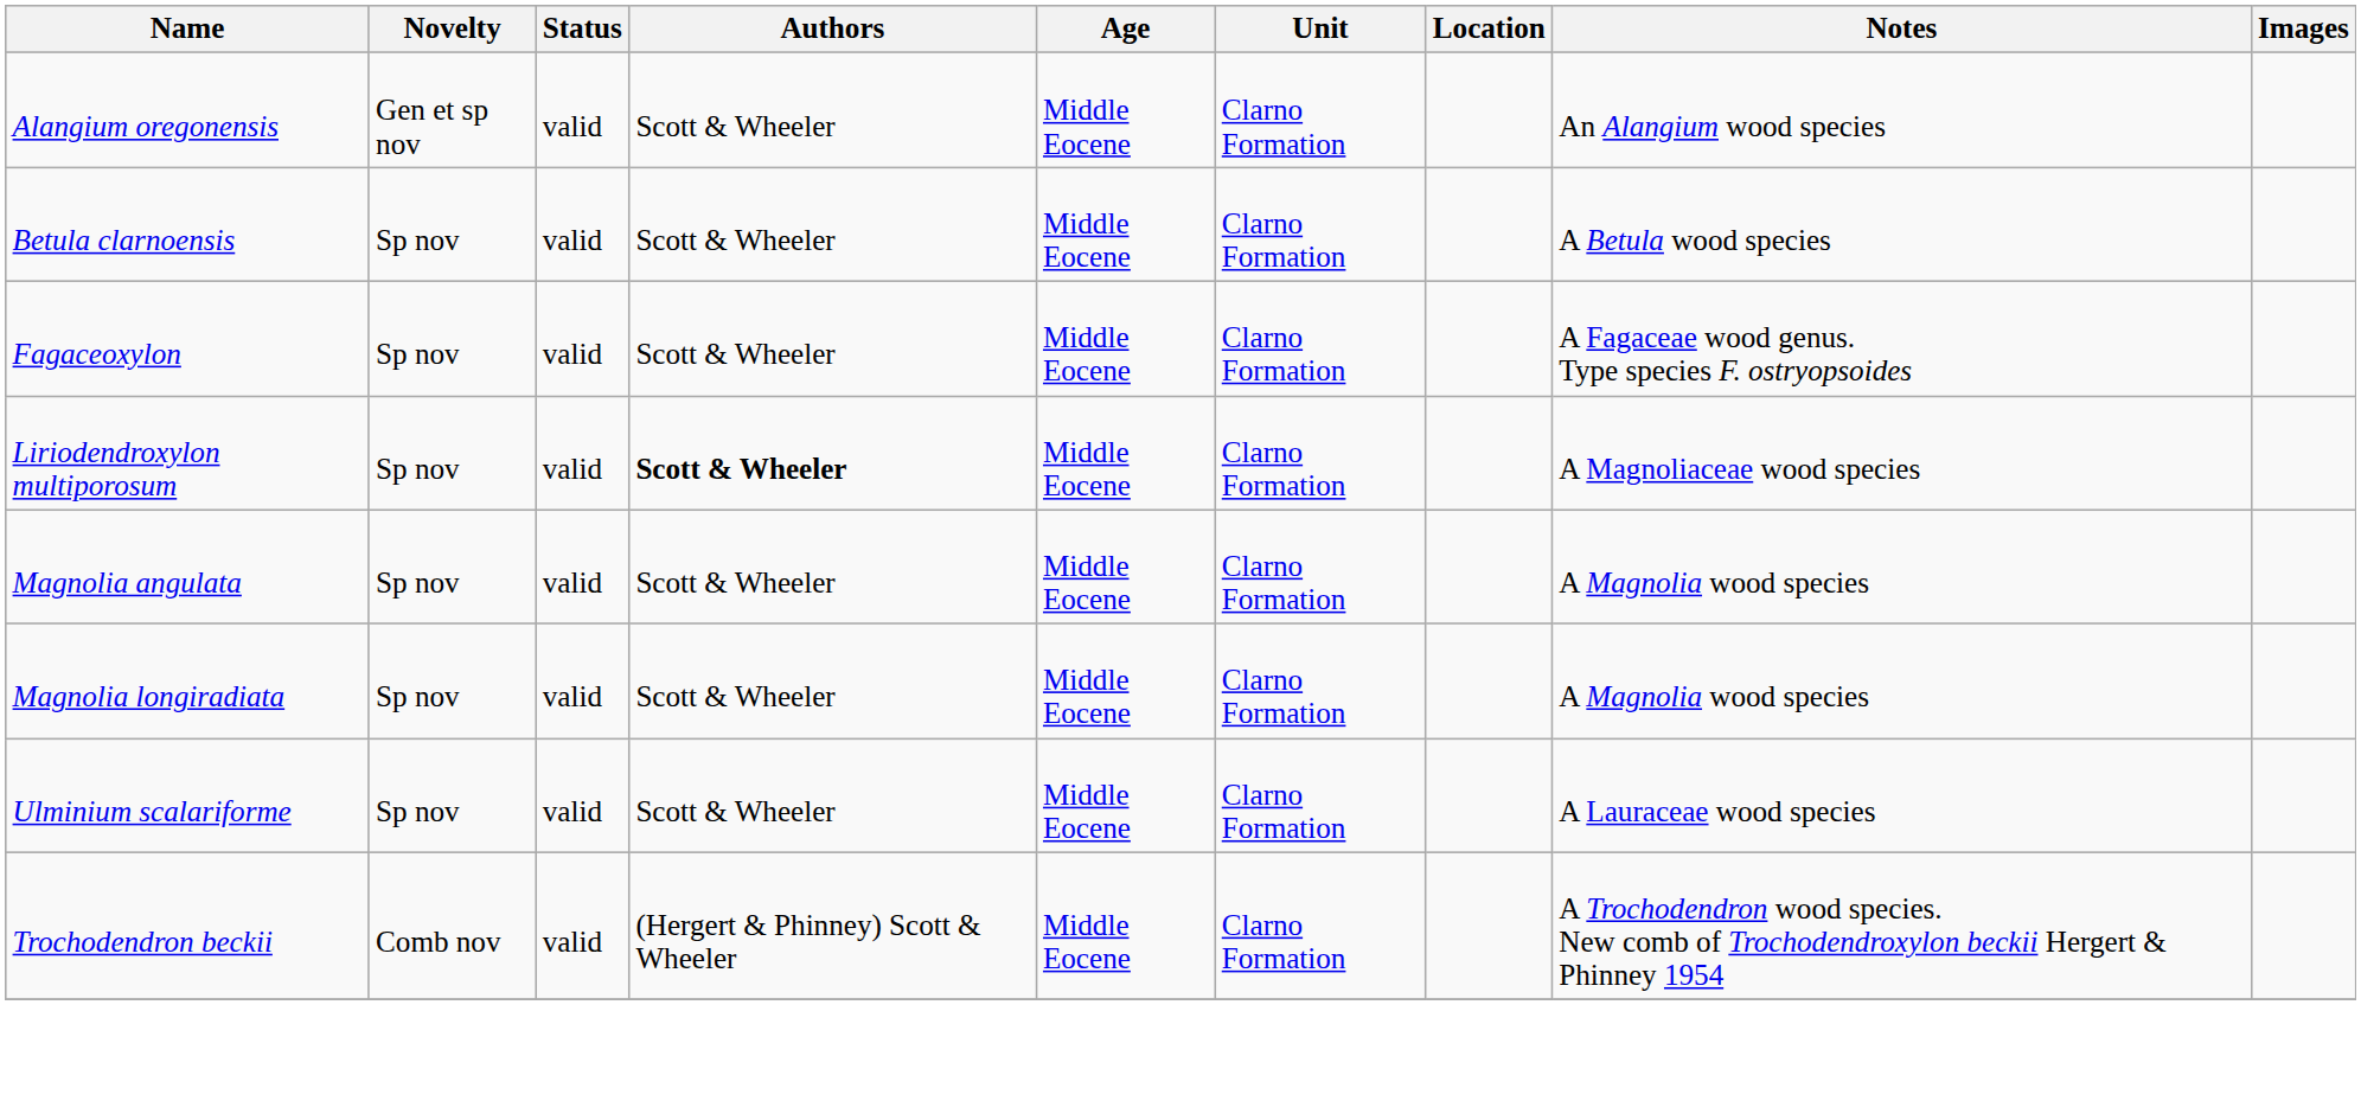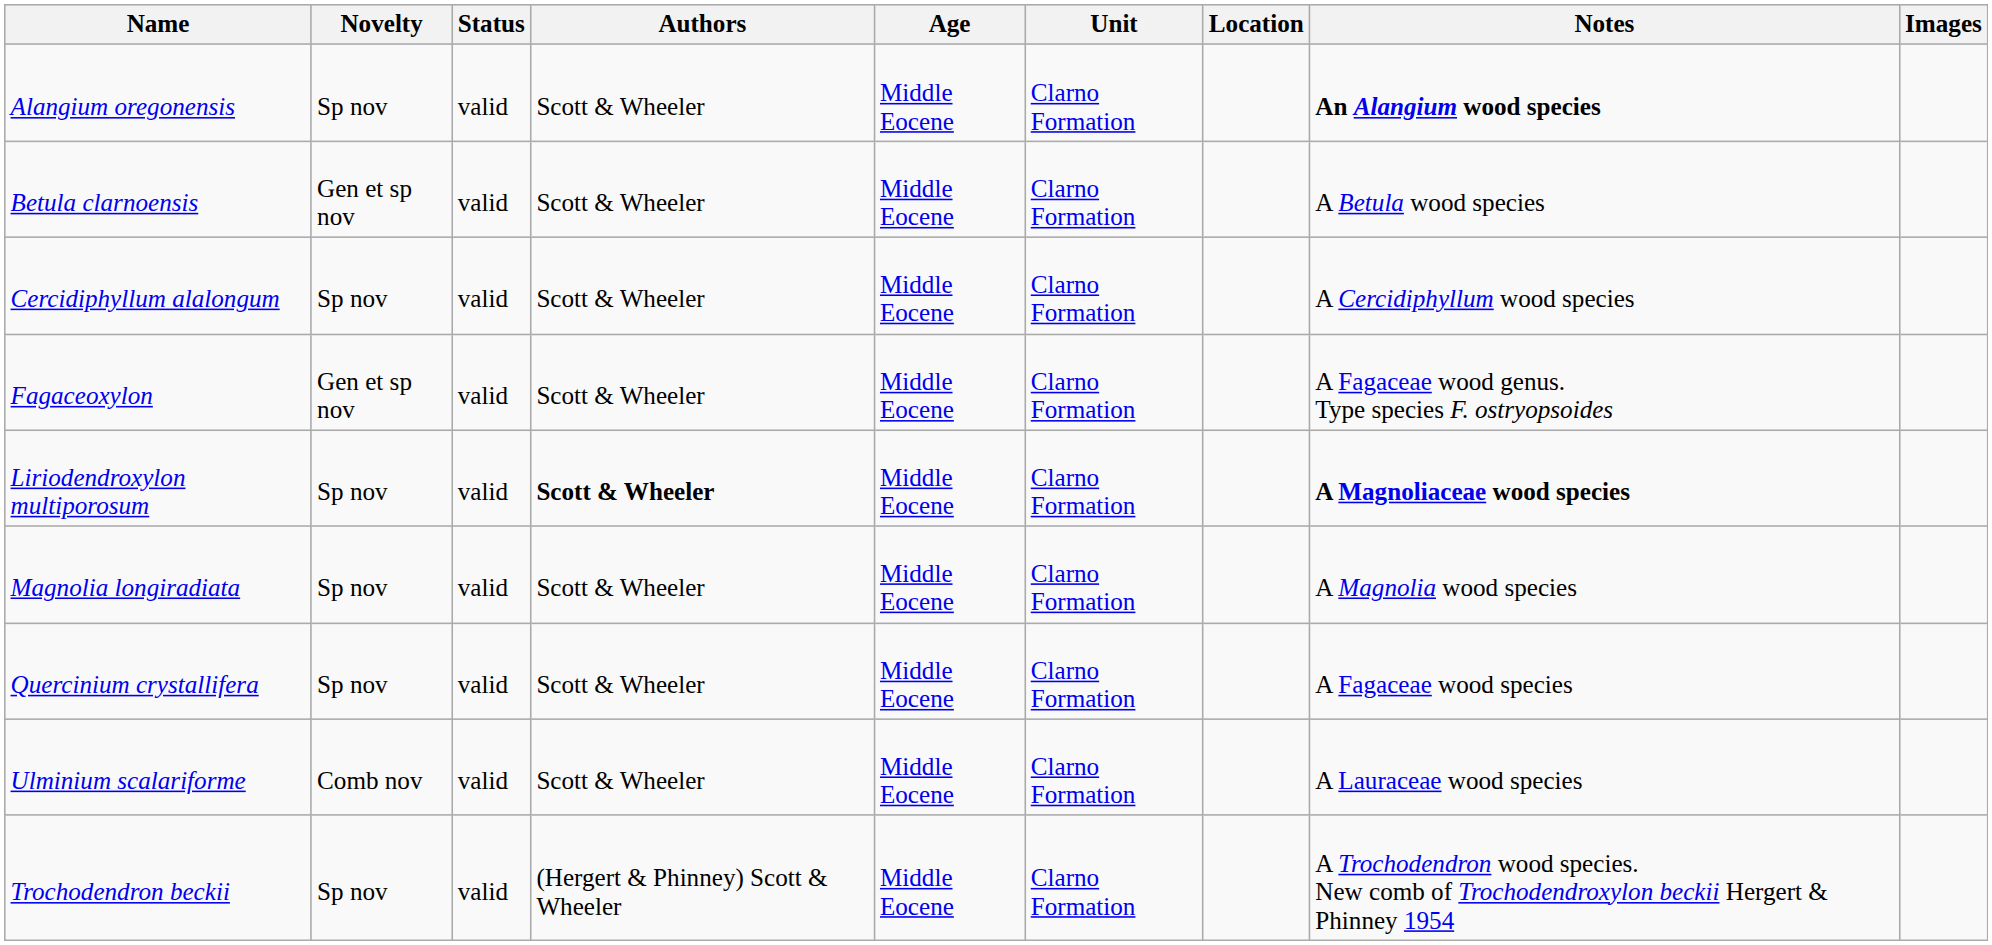Alangium oregonensis | Novelty: Gen et sp nov -> Sp nov
Alangium oregonensis | Notes: normal -> bold
Betula clarnoensis | Novelty: Sp nov -> Gen et sp nov
+ row: Cercidiphyllum alalongum | Sp nov | valid | Scott & Wheeler | Middle Eocene | Clarno Formation | A Cercidiphyllum wood species
Fagaceoxylon | Novelty: Sp nov -> Gen et sp nov
Liriodendroxylon multiporosum | Notes: normal -> bold
- row: Magnolia angulata | Sp nov | valid | Scott & Wheeler | Middle Eocene | Clarno Formation | A Magnolia wood species
+ row: Quercinium crystallifera | Sp nov | valid | Scott & Wheeler | Middle Eocene | Clarno Formation | A Fagaceae wood species
Ulminium scalariforme | Novelty: Sp nov -> Comb nov
Trochodendron beckii | Novelty: Comb nov -> Sp nov
